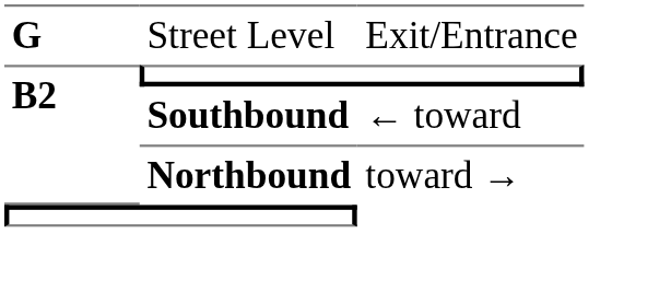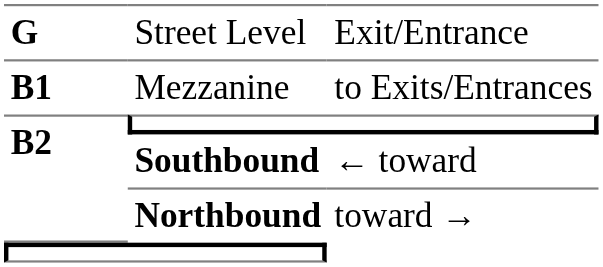+ row: B1 | Mezzanine | to Exits/Entrances
